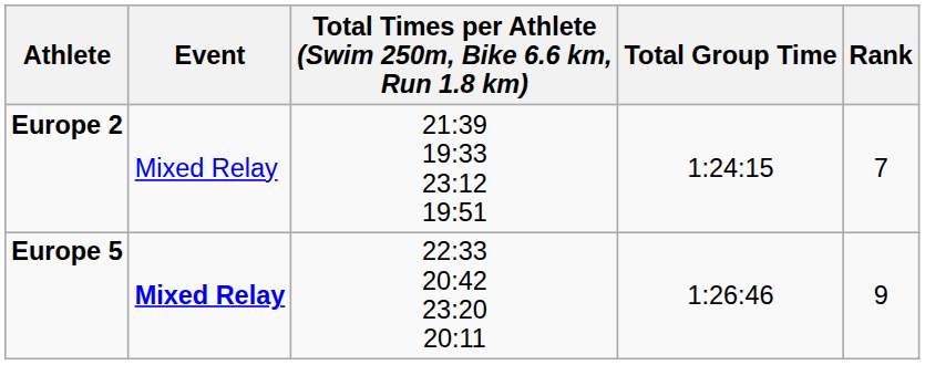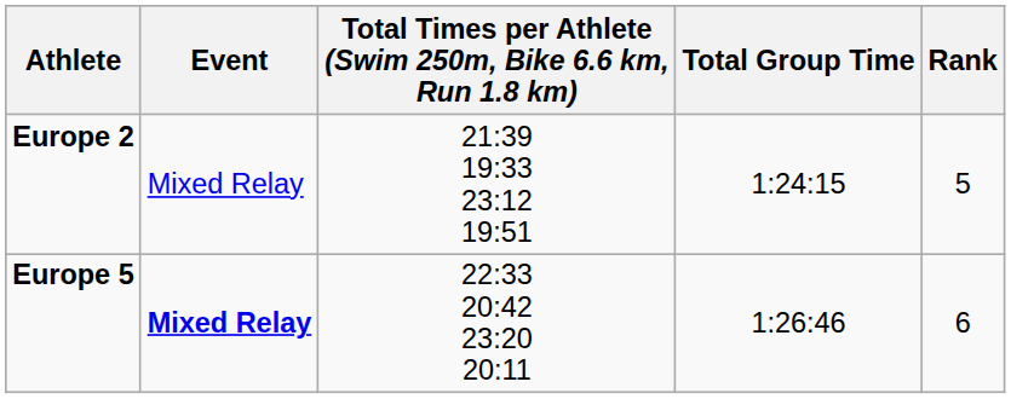Europe 2 | Rank: 7 -> 5
Europe 5 | Rank: 9 -> 6
